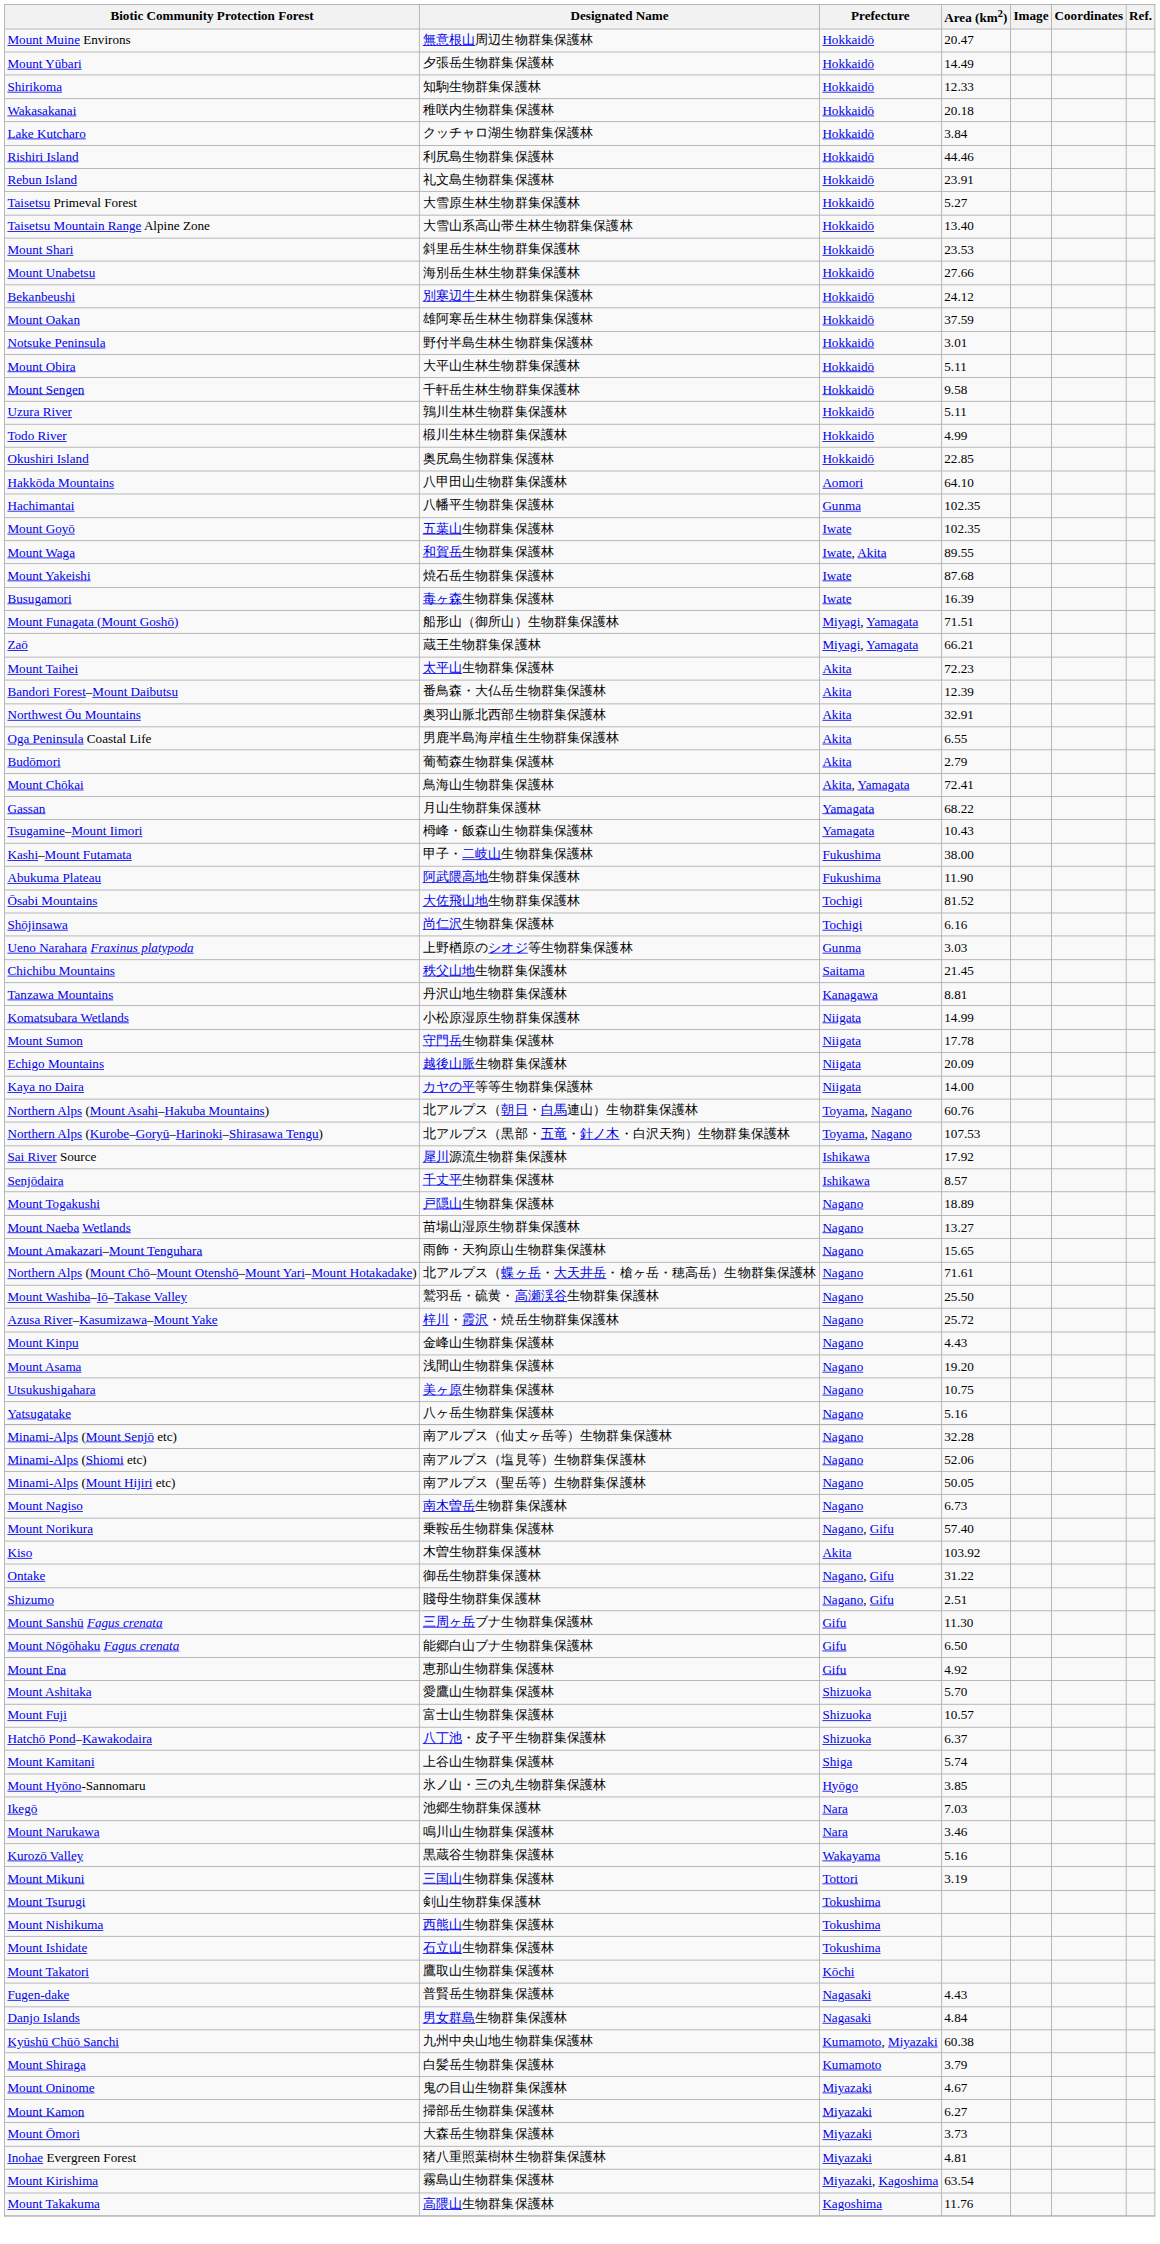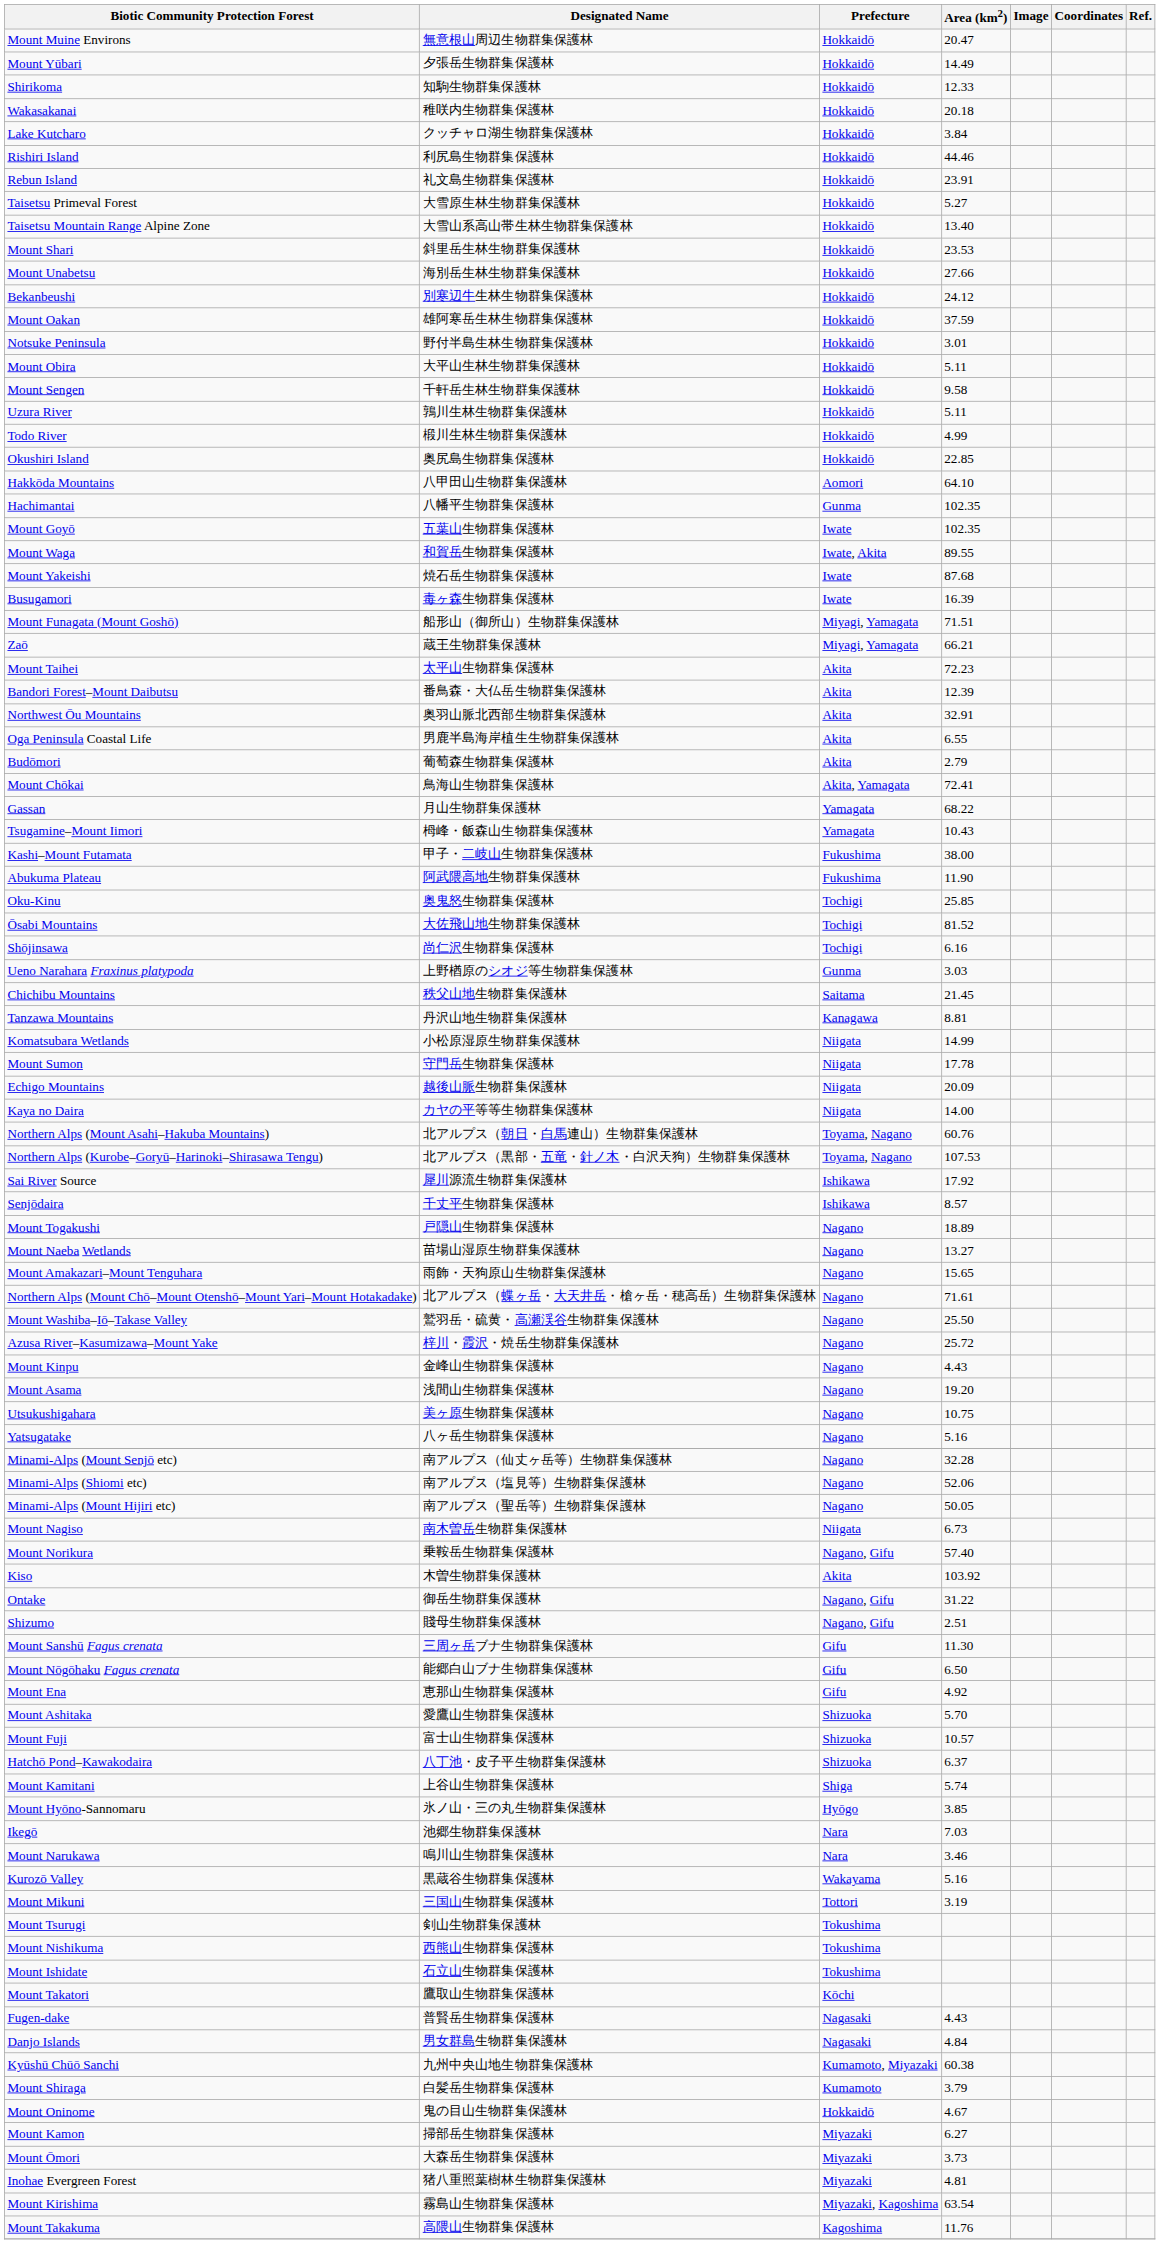+ row: Oku-Kinu | 奥鬼怒生物群集保護林 | Tochigi | 25.85
Mount Nagiso | Prefecture: Nagano -> Niigata
Mount Oninome | Prefecture: Miyazaki -> Hokkaidō
